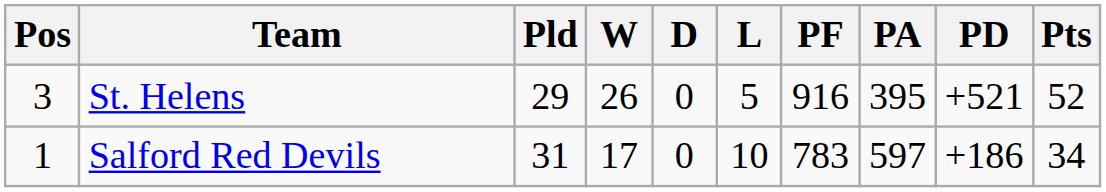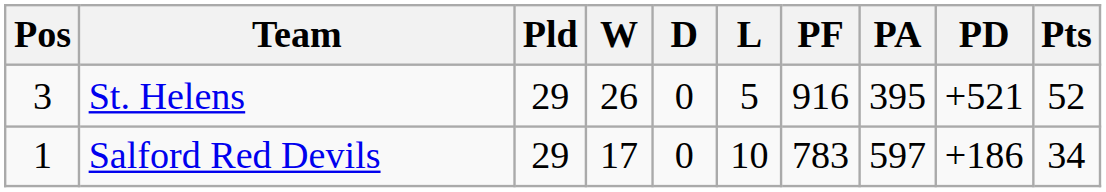Salford Red Devils | Pld: 31 -> 29
